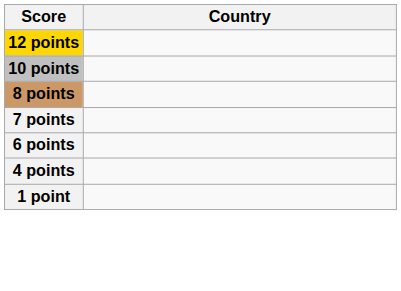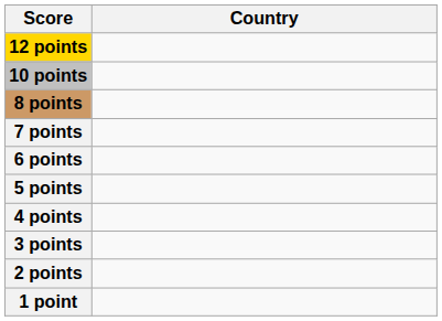+ row: 5 points
+ row: 3 points
+ row: 2 points
